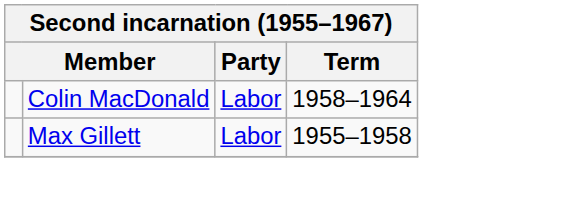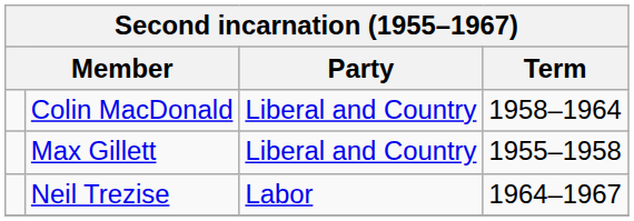Colin MacDonald | Party: Labor -> Liberal and Country
Max Gillett | Party: Labor -> Liberal and Country
+ row: Neil Trezise | Labor | 1964–1967
